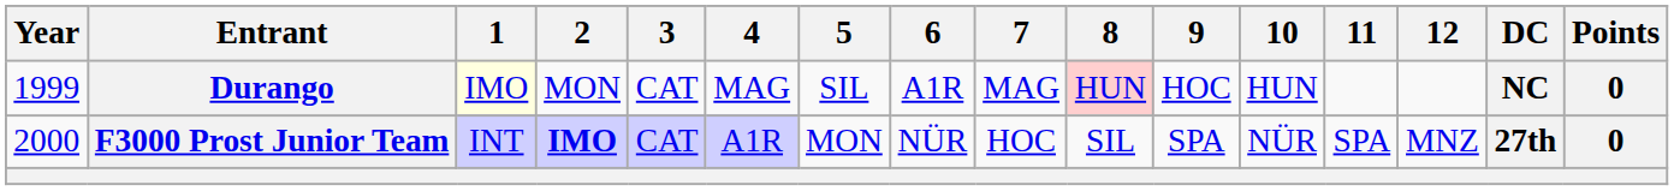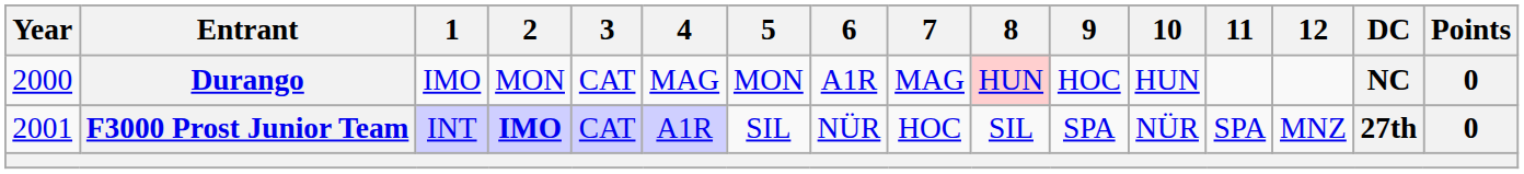Durango | Year: 1999 -> 2000
Durango | 1: lightyellow background -> no background
Durango | 5: SIL -> MON
F3000 Prost Junior Team | Year: 2000 -> 2001
F3000 Prost Junior Team | 5: MON -> SIL
